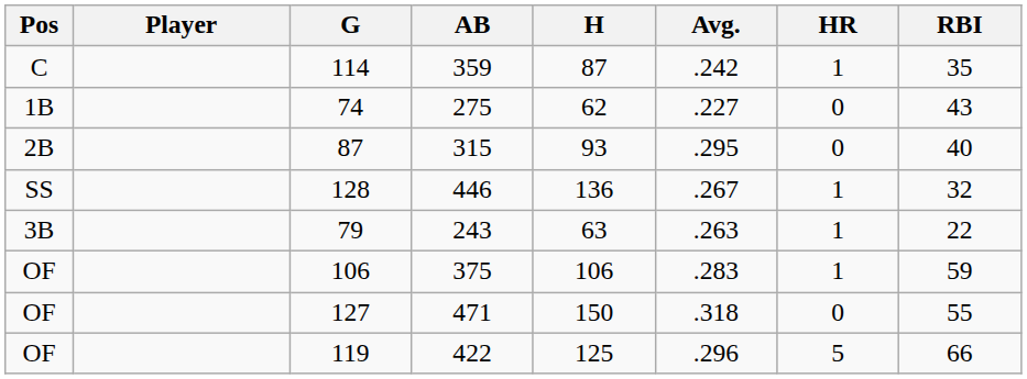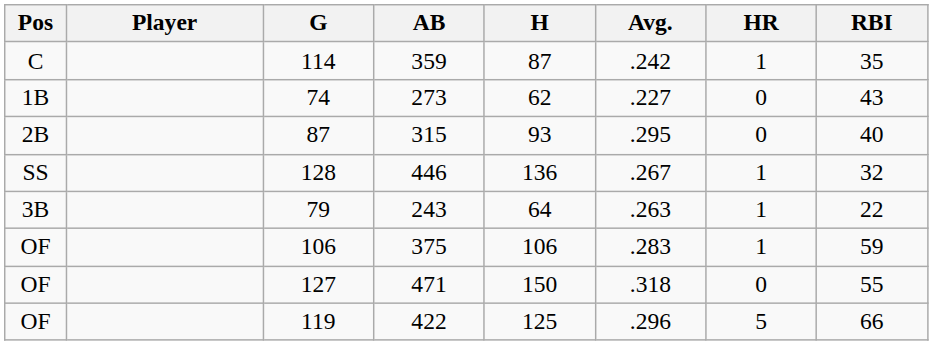74 | AB: 275 -> 273
79 | H: 63 -> 64
